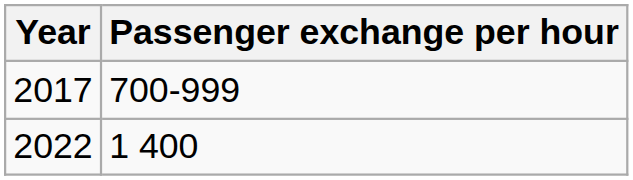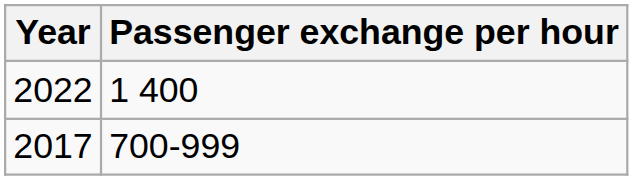rows swapped: 2017 <-> 2022
